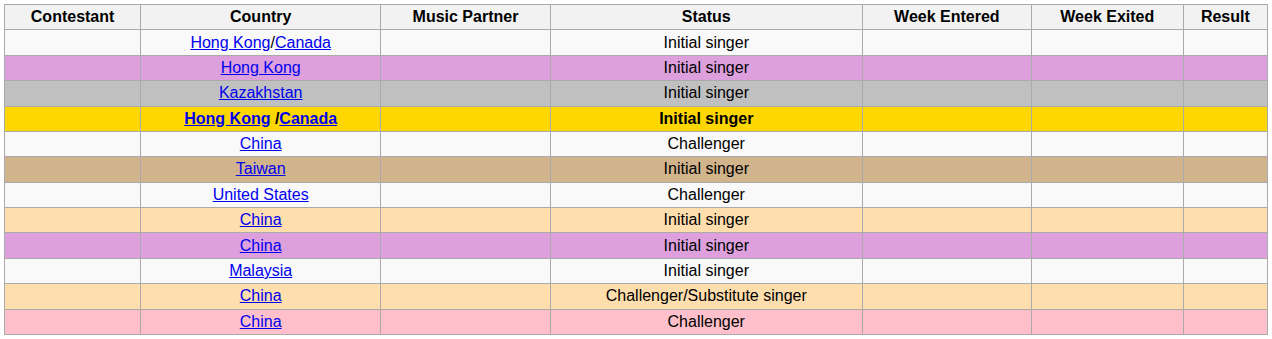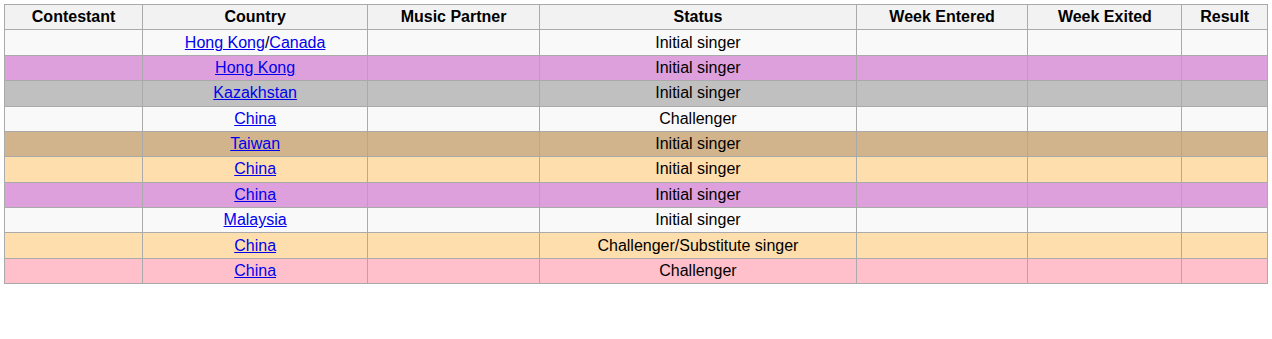- row: Hong Kong /Canada | Initial singer
- row: United States | Challenger
